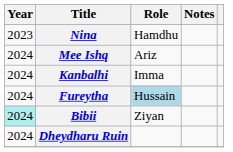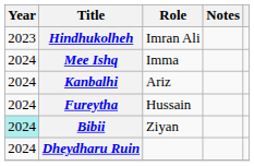+ row: 2023 | Hindhukolheh | Imran Ali
- row: 2023 | Nina | Hamdhu
Mee Ishq | Role: Ariz -> Imma
Kanbalhi | Role: Imma -> Ariz
Fureytha | Role: lightblue background -> no background
